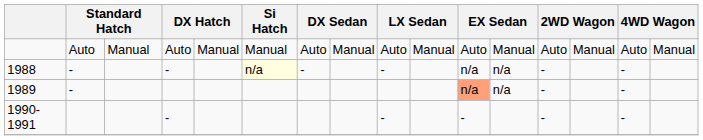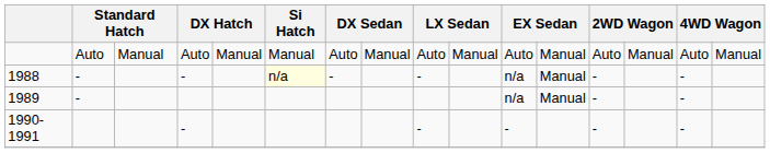1988 | column 12: n/a -> Manual
1989 | column 11: lightsalmon background -> no background
1989 | column 12: n/a -> Manual
